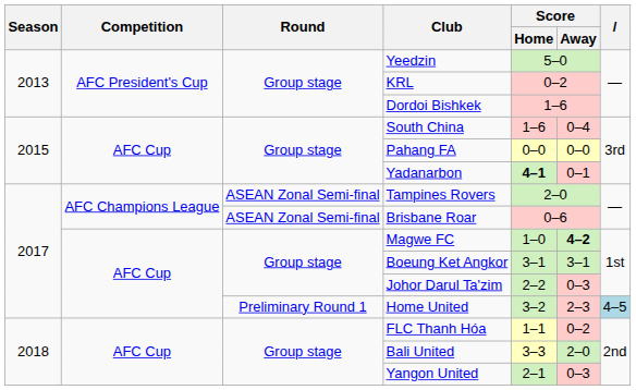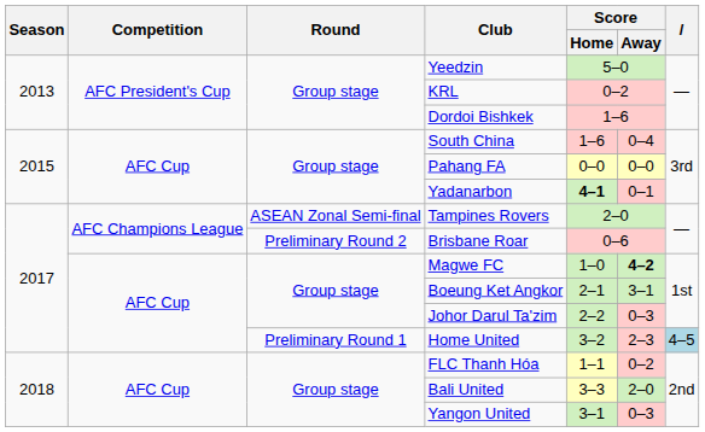Brisbane Roar | Round: ASEAN Zonal Semi-final -> Preliminary Round 2
Boeung Ket Angkor | Score / Home: 3–1 -> 2–1
Yangon United | Score / Home: 2–1 -> 3–1
